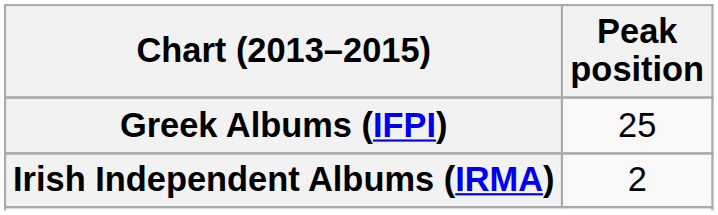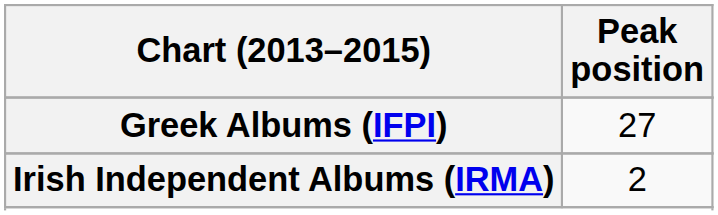Greek Albums (IFPI) | Peak position: 25 -> 27
